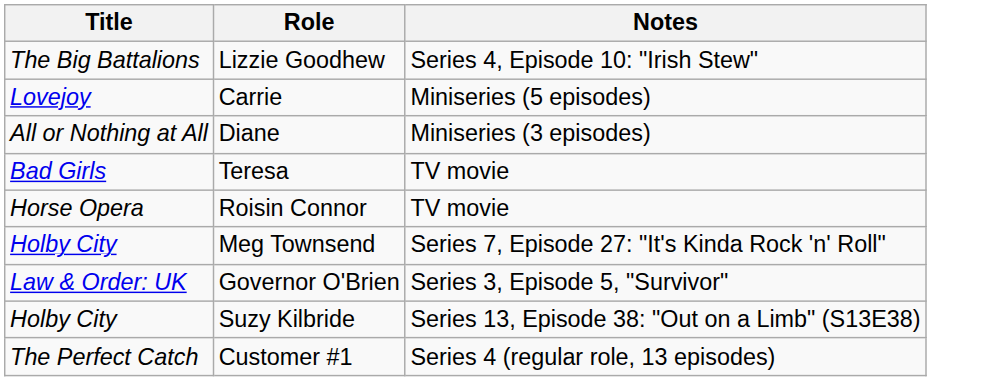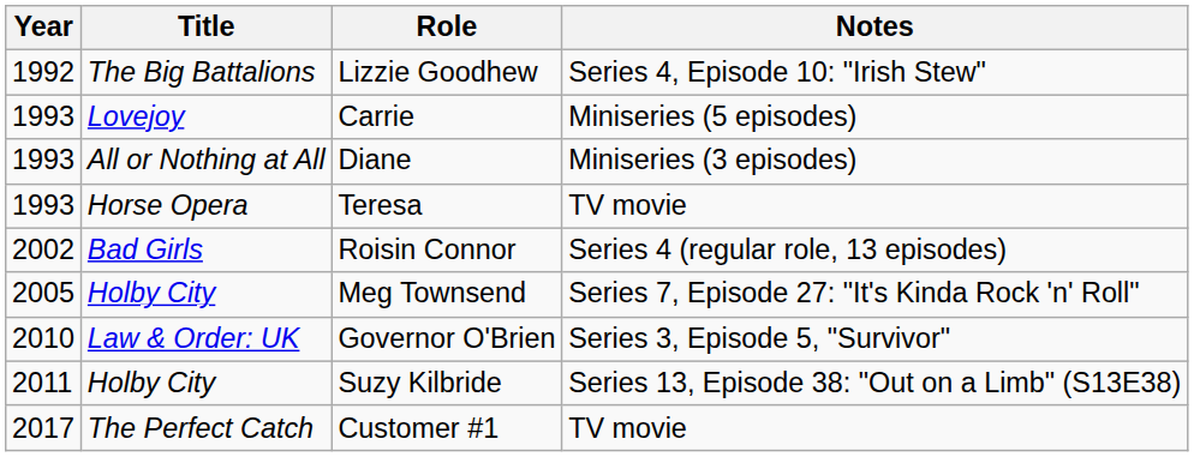+ column: Year | 1992 | 1993 | 1993 | 1993 | 2002 | 2005 | 2010 | 2011 | 2017
Teresa | Title: Bad Girls -> Horse Opera
Roisin Connor | Title: Horse Opera -> Bad Girls
Roisin Connor | Notes: TV movie -> Series 4 (regular role, 13 episodes)
Customer #1 | Notes: Series 4 (regular role, 13 episodes) -> TV movie
